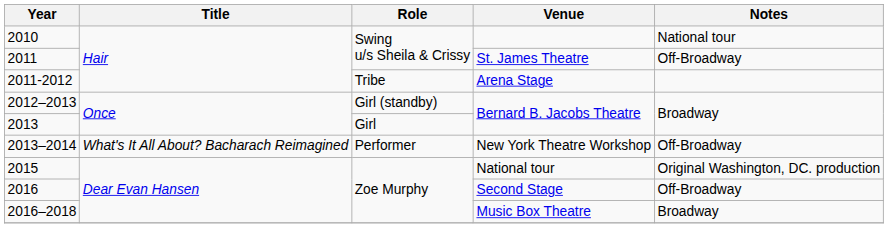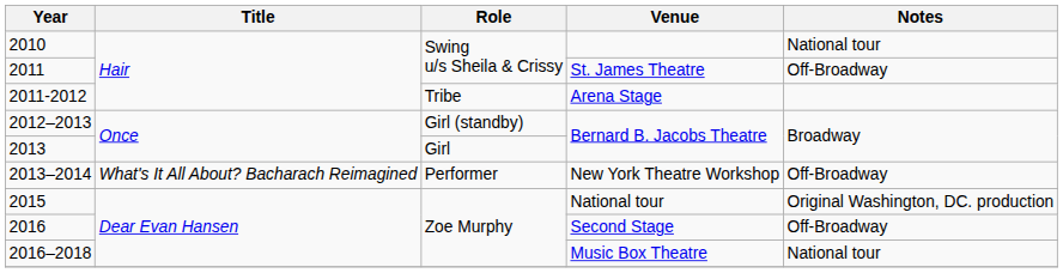2016–2018 | Notes: Broadway -> National tour
